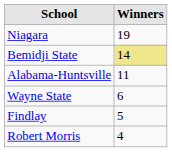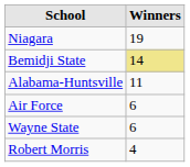+ row: Air Force | 6
- row: Findlay | 5
